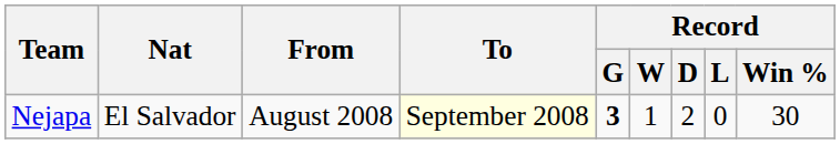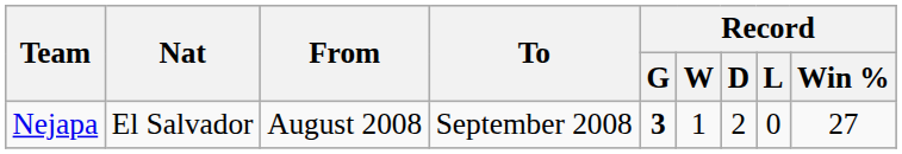Nejapa | To: lightyellow background -> no background
Nejapa | Record / Win %: 30 -> 27
